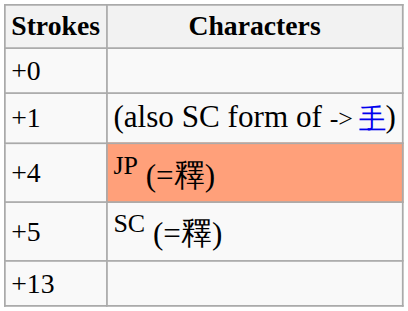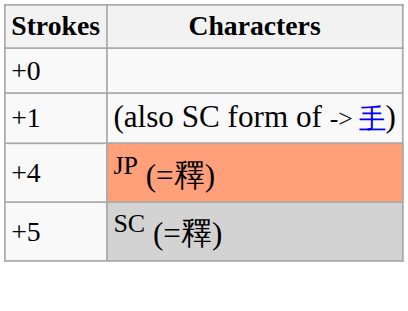+5 | Characters: no background -> lightgrey background
- row: +13
